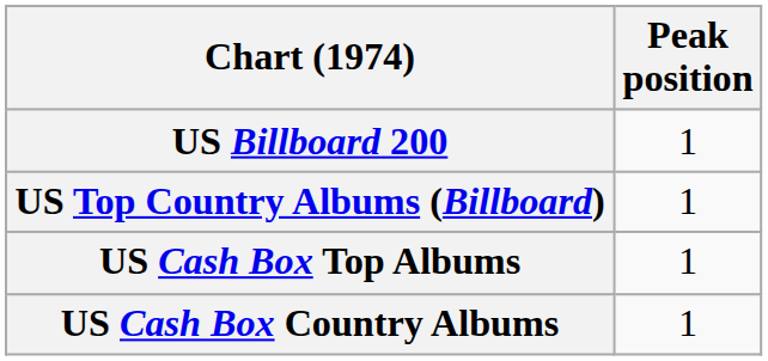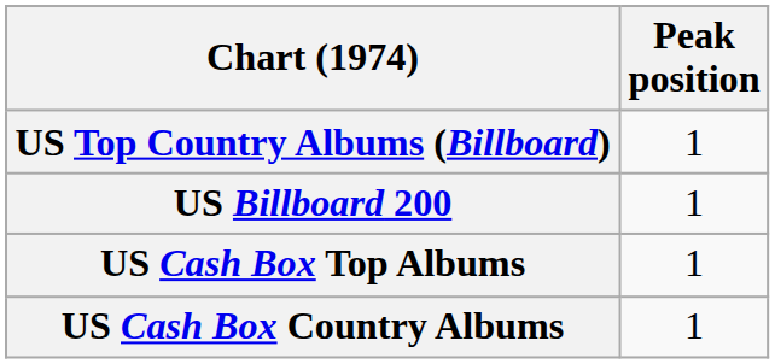rows swapped: US Billboard 200 <-> US Top Country Albums (Billboard)
